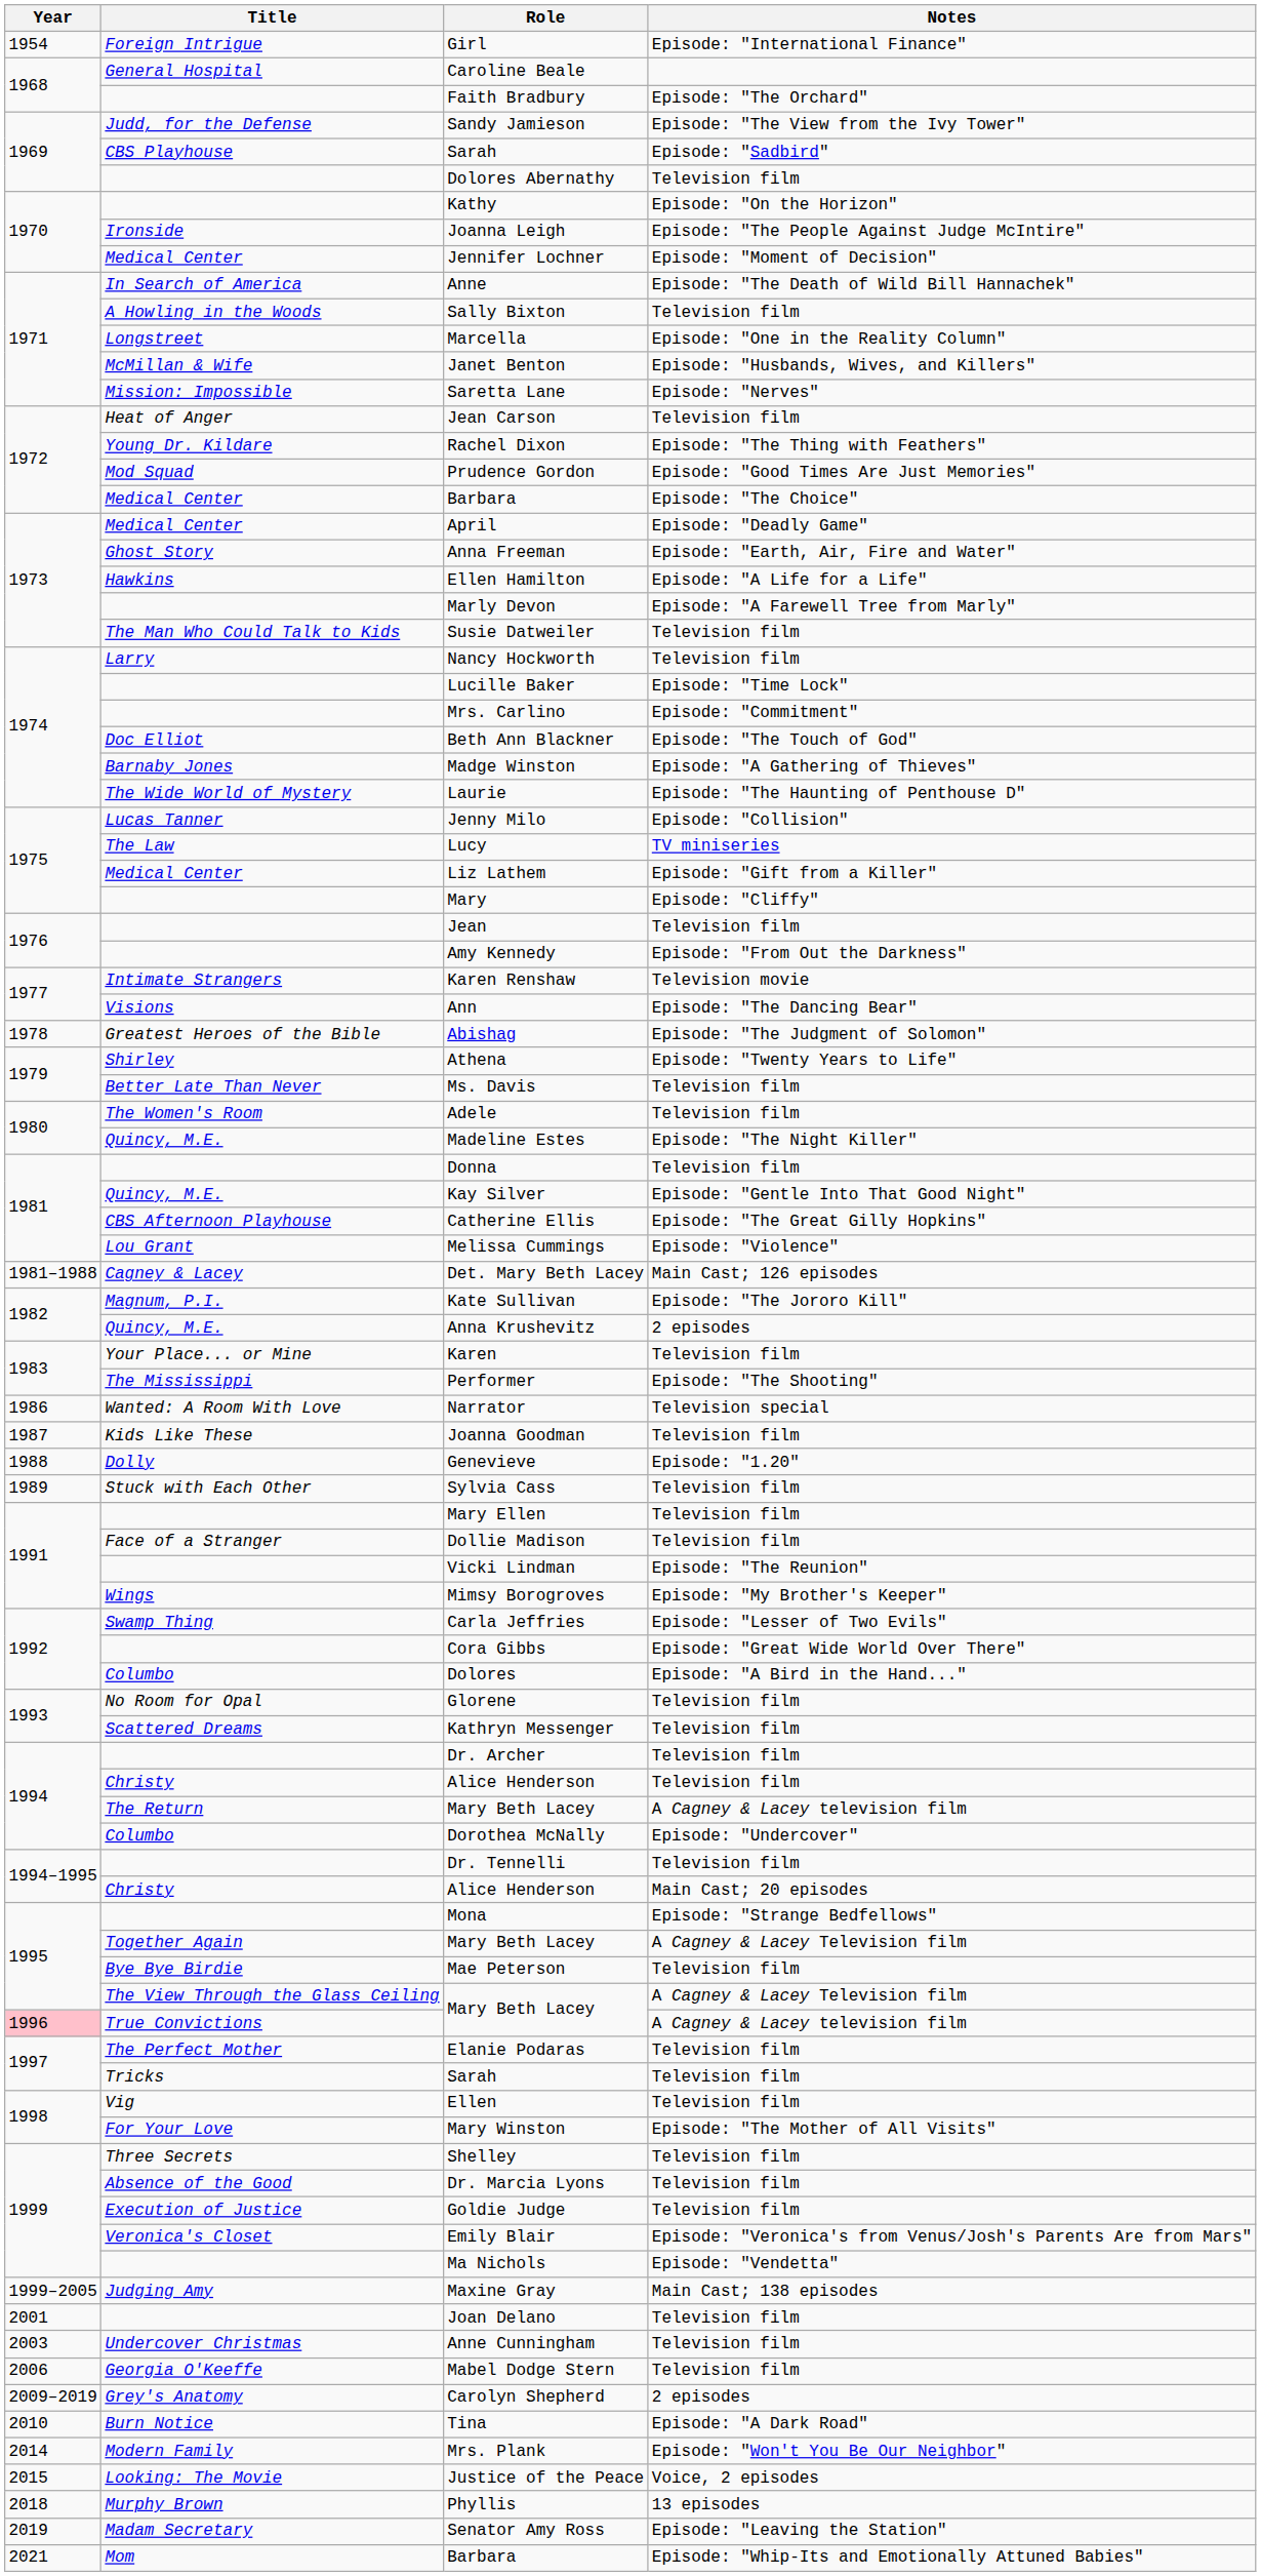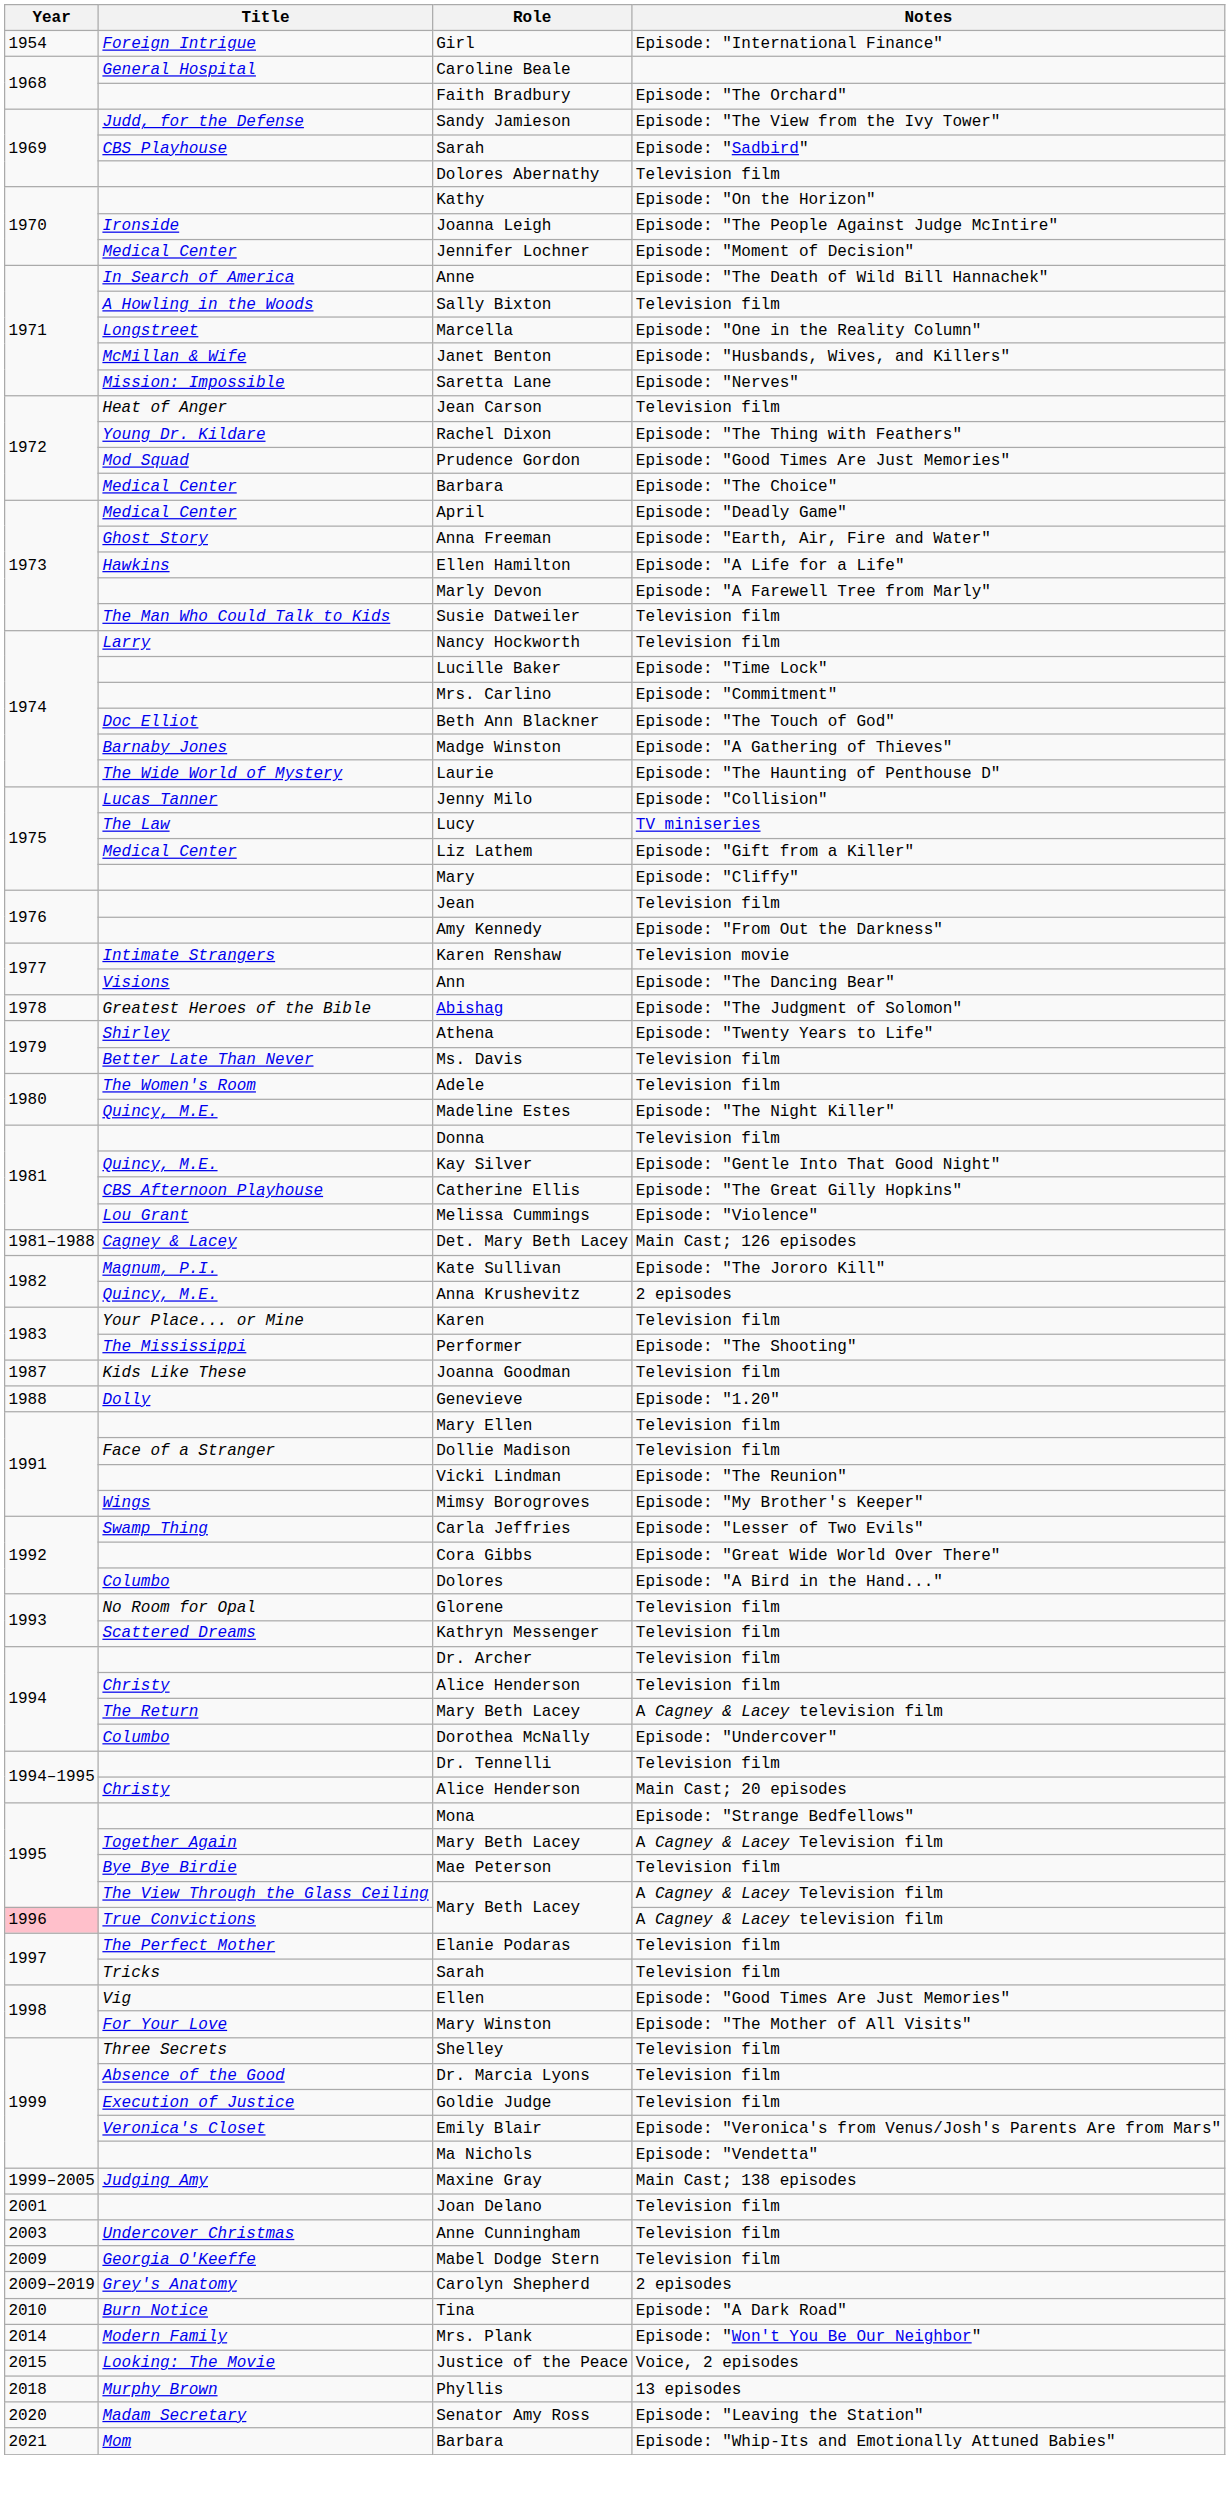- row: 1986 | Wanted: A Room With Love | Narrator | Television special
- row: 1989 | Stuck with Each Other | Sylvia Cass | Television film
Ellen | Notes: Television film -> Episode: "Good Times Are Just Memories"
Mabel Dodge Stern | Year: 2006 -> 2009
Senator Amy Ross | Year: 2019 -> 2020
